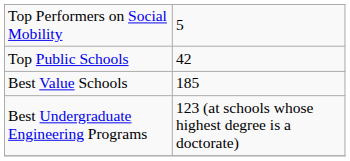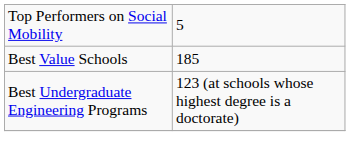- row: Top Public Schools | 42
